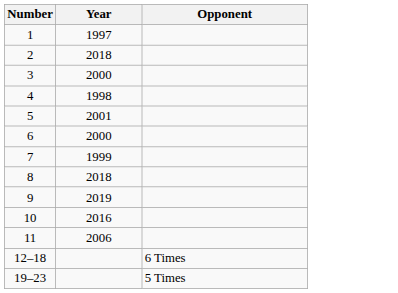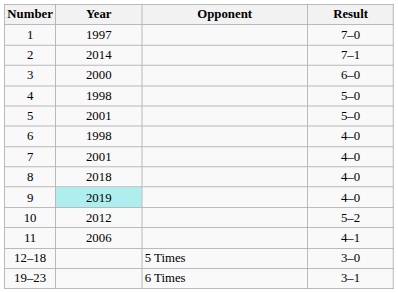+ column: Result | 7–0 | 7–1 | 6–0 | 5–0 | 5–0 | 4–0 | 4–0 | 4–0 | 4–0 | 5–2 | 4–1 | 3–0 | 3–1
2 | Year: 2018 -> 2014
6 | Year: 2000 -> 1998
7 | Year: 1999 -> 2001
9 | Year: no background -> paleturquoise background
10 | Year: 2016 -> 2012
12–18 | Opponent: 6 Times -> 5 Times
19–23 | Opponent: 5 Times -> 6 Times
